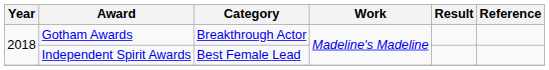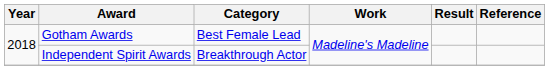Gotham Awards | Category: Breakthrough Actor -> Best Female Lead
Independent Spirit Awards | Category: Best Female Lead -> Breakthrough Actor
